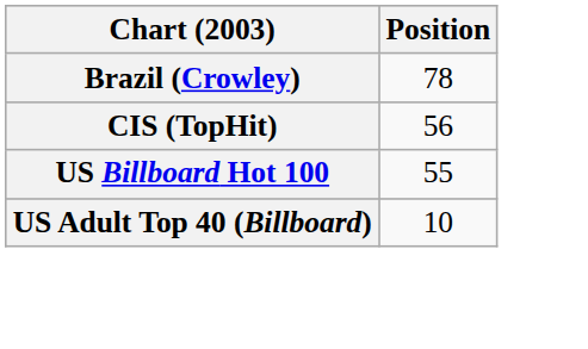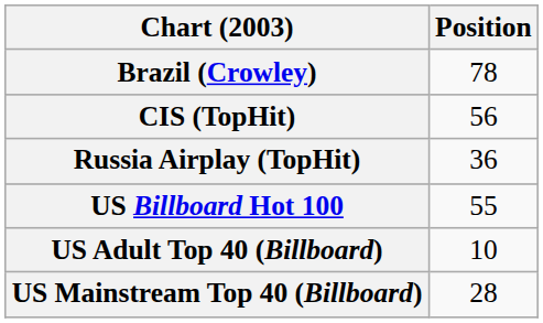+ row: Russia Airplay (TopHit) | 36
+ row: US Mainstream Top 40 (Billboard) | 28
